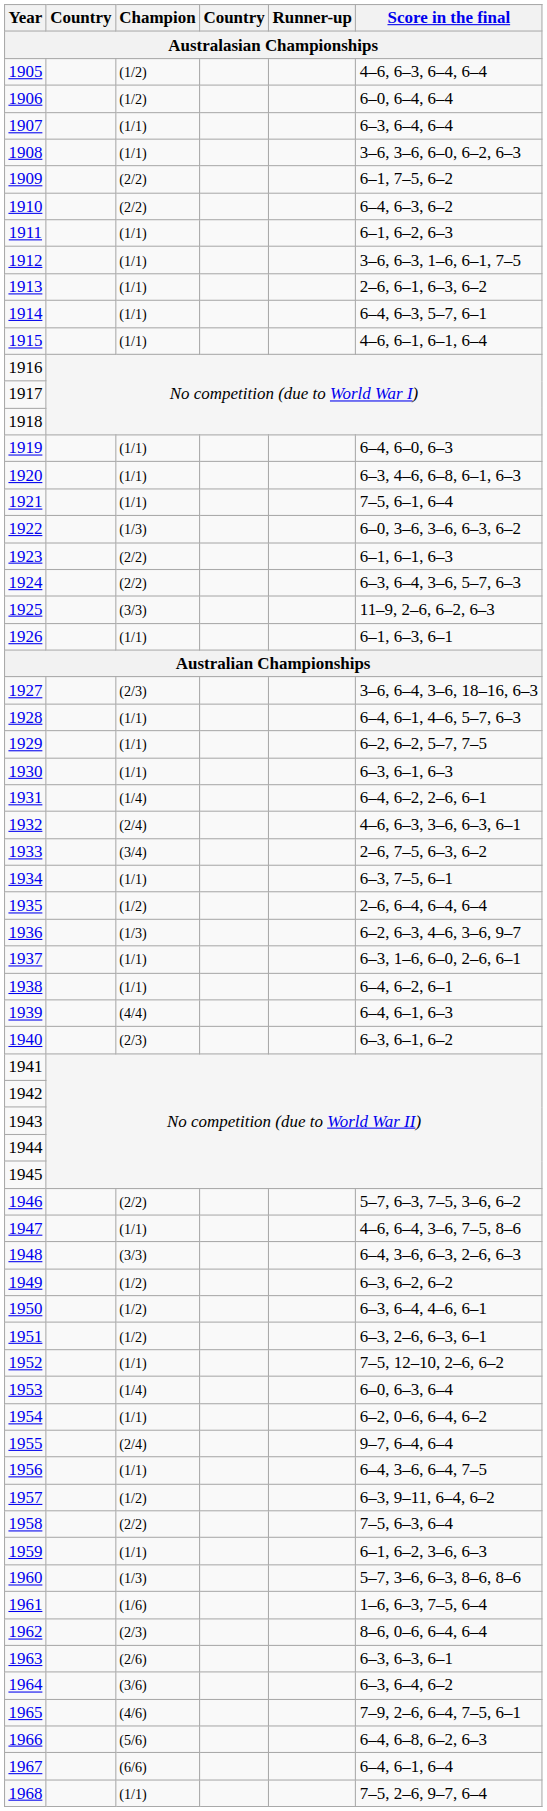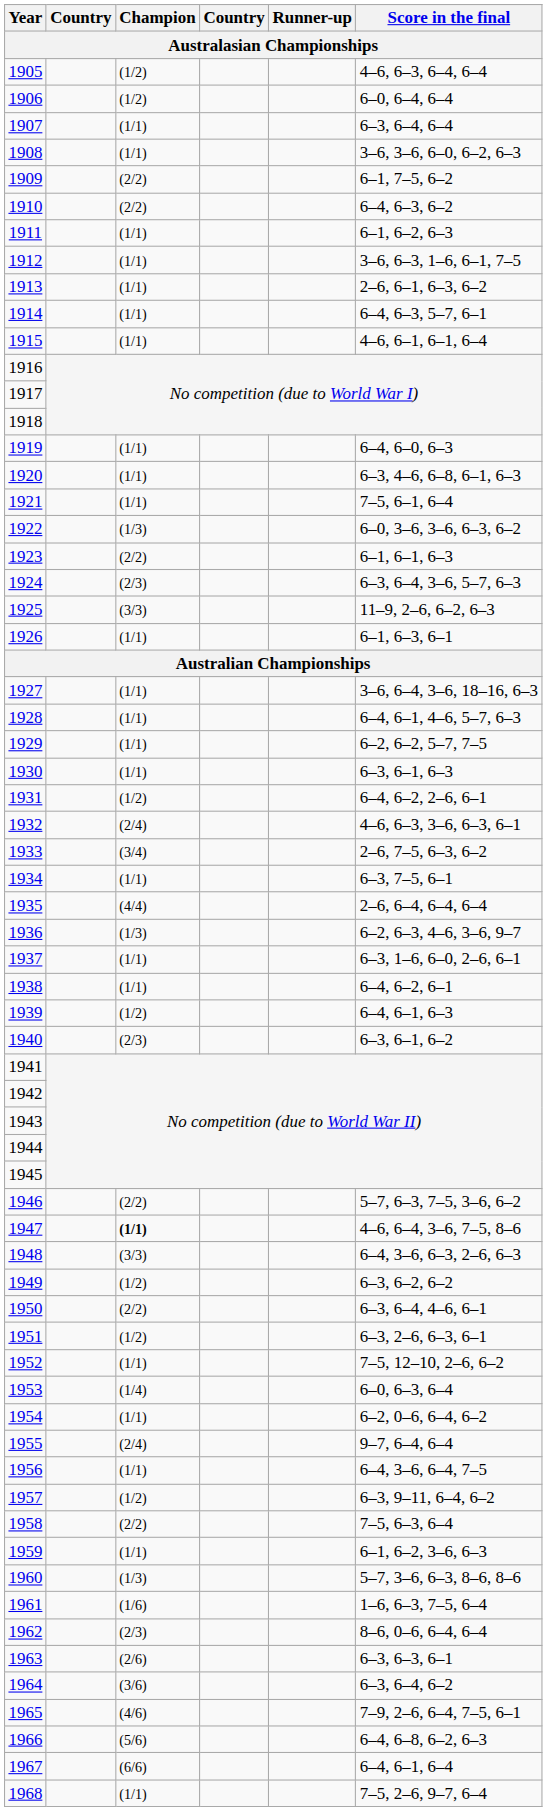1924 | Champion: (2/2) -> (2/3)
1927 | Champion: (2/3) -> (1/1)
1931 | Champion: (1/4) -> (1/2)
1935 | Champion: (1/2) -> (4/4)
1939 | Champion: (4/4) -> (1/2)
1947 | Champion: normal -> bold
1950 | Champion: (1/2) -> (2/2)
